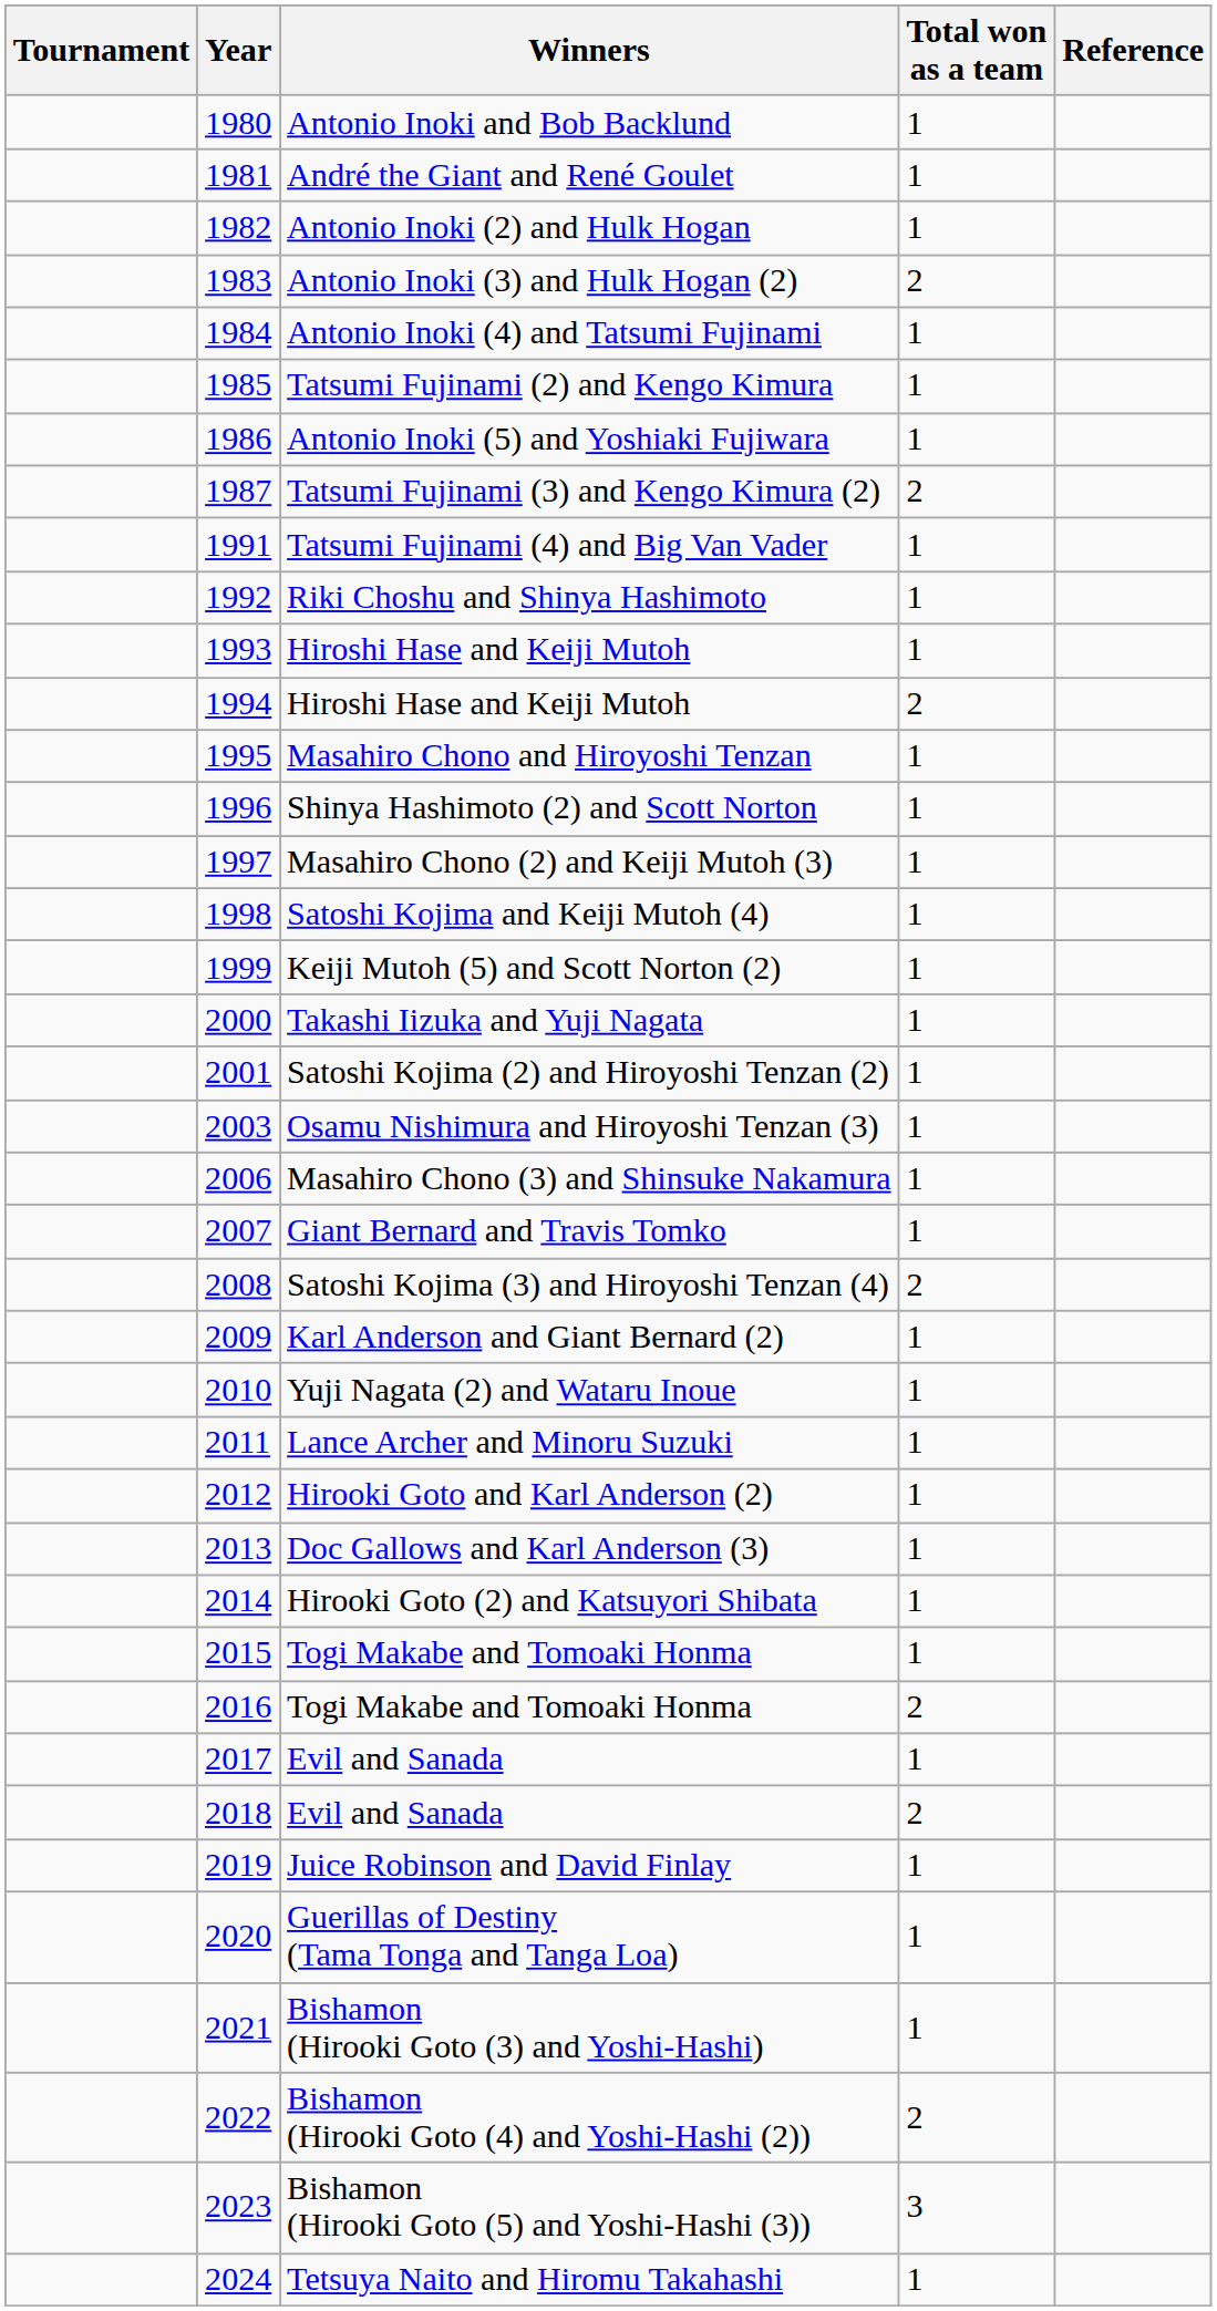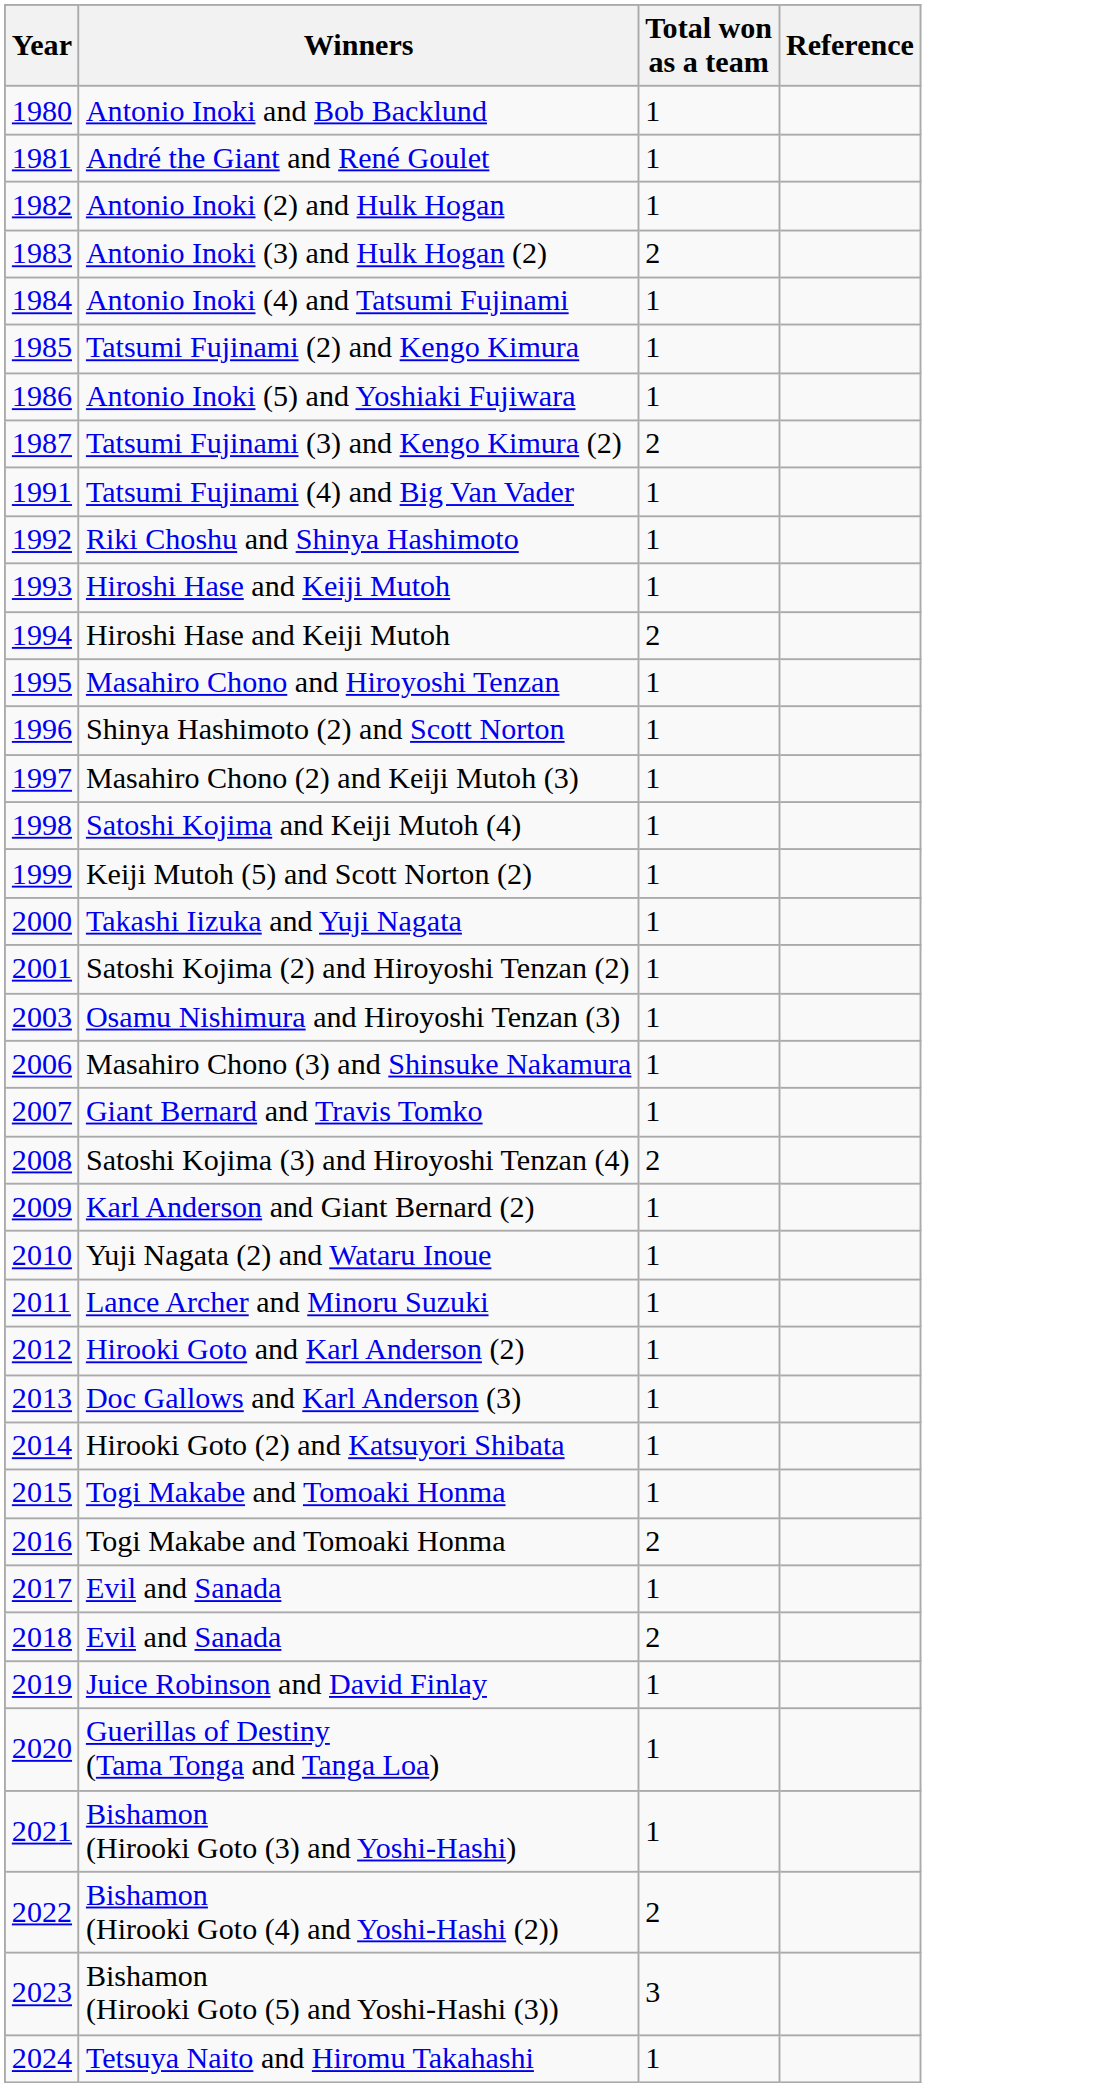- column: Tournament
